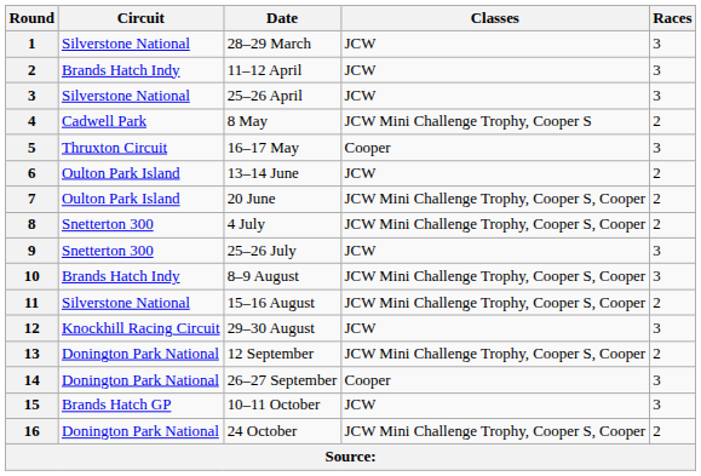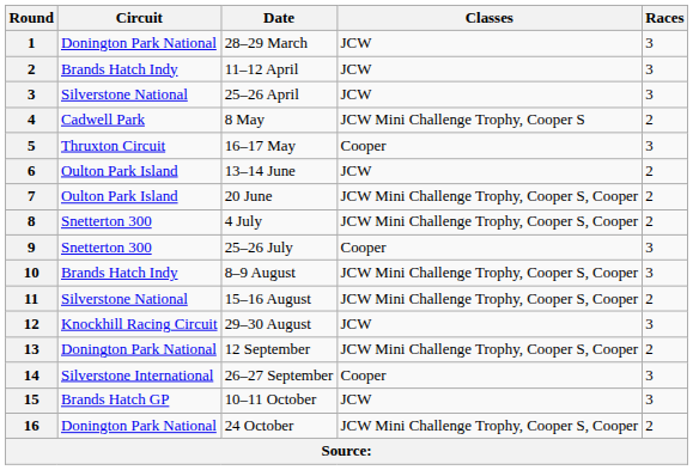28–29 March | Circuit: Silverstone National -> Donington Park National
25–26 July | Classes: JCW -> Cooper
26–27 September | Circuit: Donington Park National -> Silverstone International
